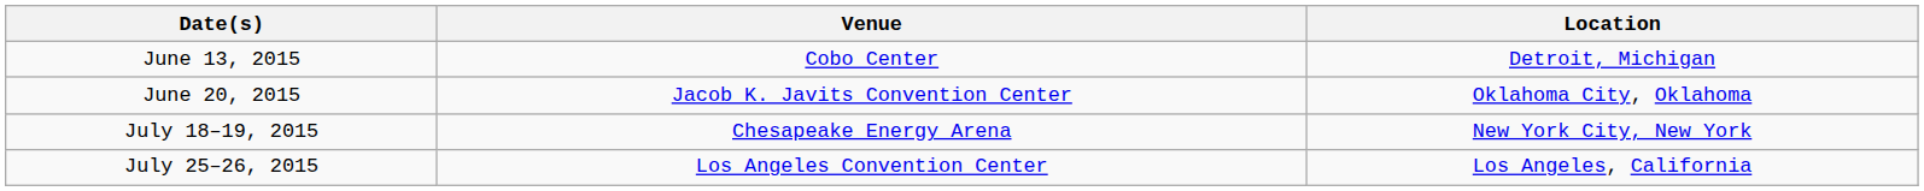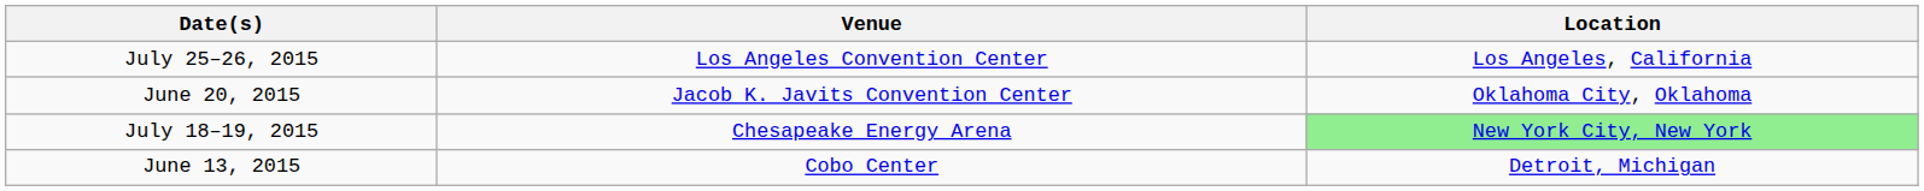rows swapped: June 13, 2015 <-> July 25–26, 2015
July 18–19, 2015 | Location: no background -> lightgreen background
